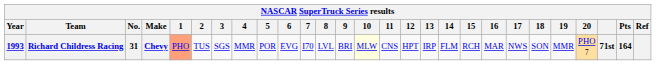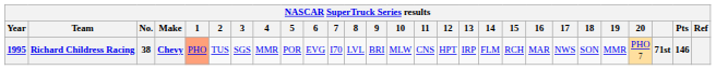Richard Childress Racing | Year: 1993 -> 1995
Richard Childress Racing | No.: 31 -> 38
Richard Childress Racing | 10: lightyellow background -> no background
Richard Childress Racing | Pts: 164 -> 146
